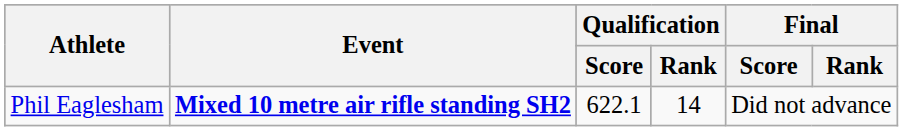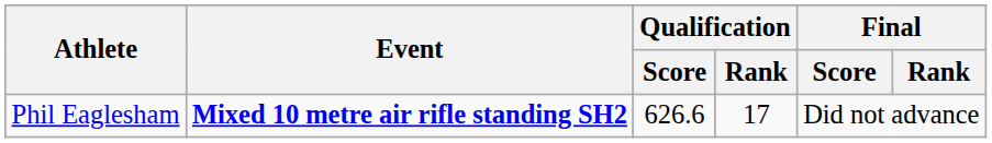Phil Eaglesham | Qualification / Score: 622.1 -> 626.6
Phil Eaglesham | Qualification / Rank: 14 -> 17
